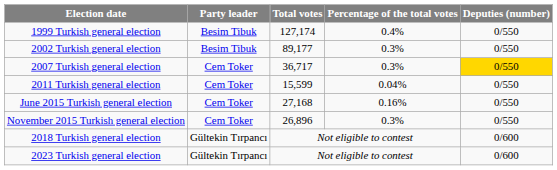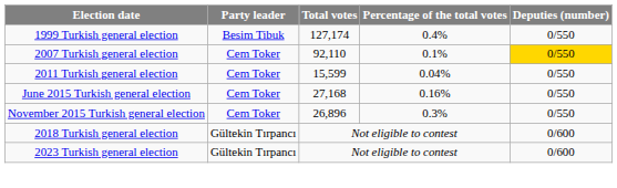- row: 2002 Turkish general election | Besim Tibuk | 89,177 | 0.3% | 0/550
2007 Turkish general election | Total votes: 36,717 -> 92,110
2007 Turkish general election | Percentage of the total votes: 0.3% -> 0.1%
